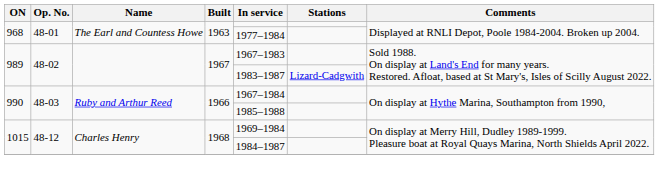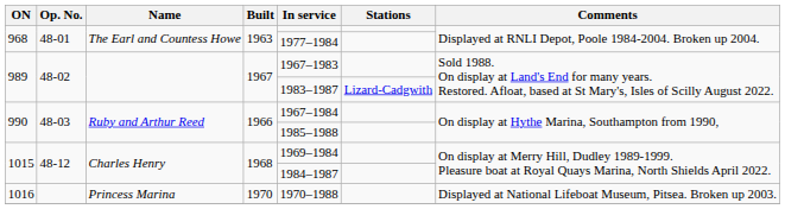+ row: 1016 | Princess Marina | 1970 | 1970–1988 | Displayed at National Lifeboat Museum, Pitsea. Broken up 2003.
